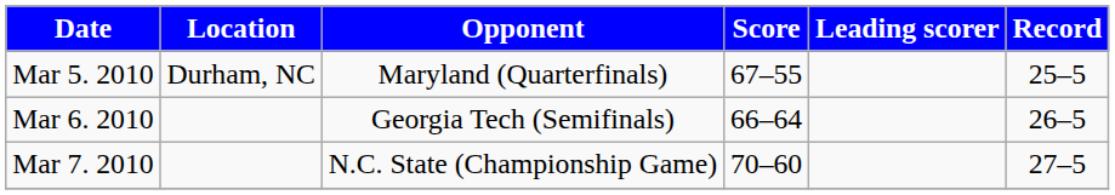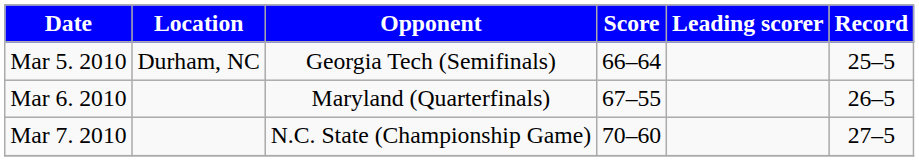Mar 5. 2010 | Opponent: Maryland (Quarterfinals) -> Georgia Tech (Semifinals)
Mar 5. 2010 | Score: 67–55 -> 66–64
Mar 6. 2010 | Opponent: Georgia Tech (Semifinals) -> Maryland (Quarterfinals)
Mar 6. 2010 | Score: 66–64 -> 67–55
